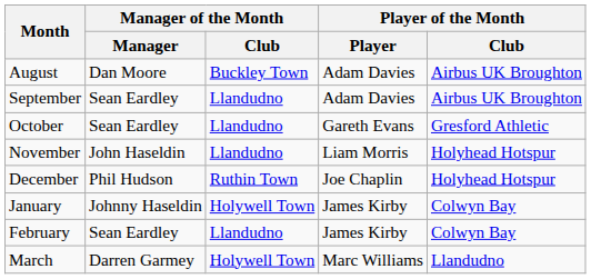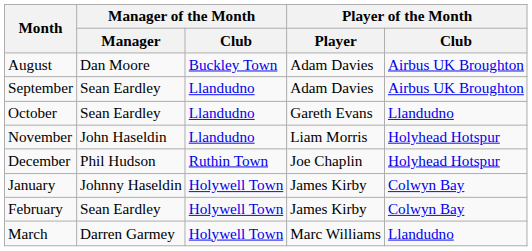October | Player of the Month / Club: Gresford Athletic -> Llandudno
February | Manager of the Month / Club: Llandudno -> Holywell Town
